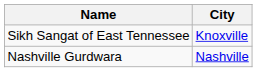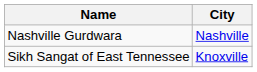rows swapped: Sikh Sangat of East Tennessee <-> Nashville Gurdwara
